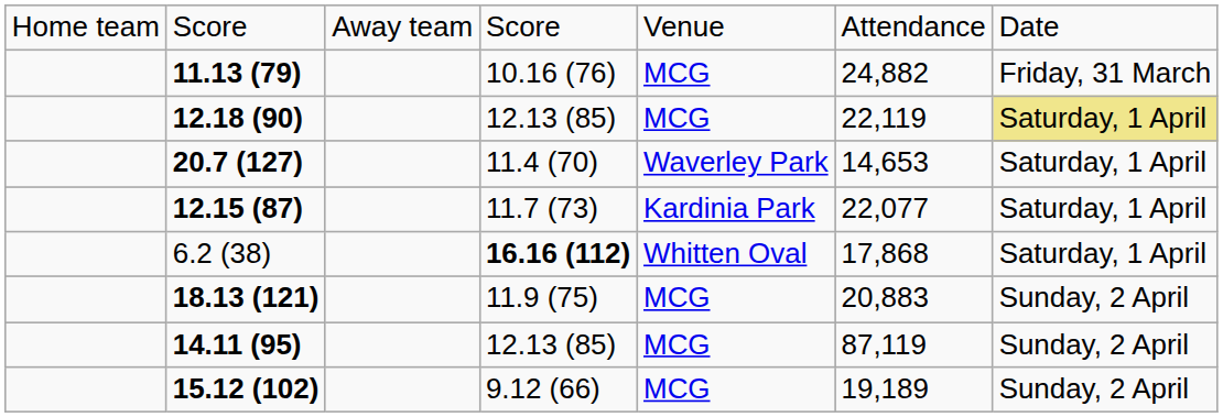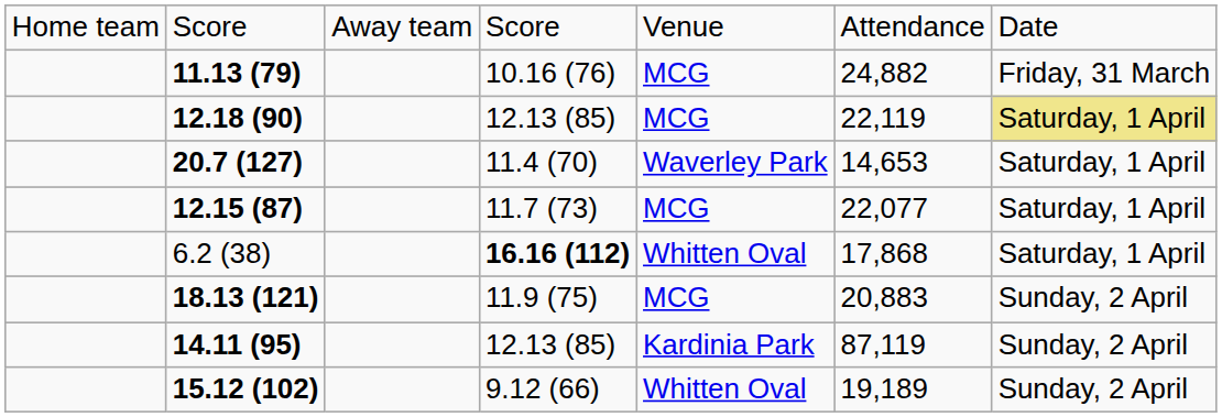12.15 (87) | column 5: Kardinia Park -> MCG
14.11 (95) | column 5: MCG -> Kardinia Park
15.12 (102) | column 5: MCG -> Whitten Oval
